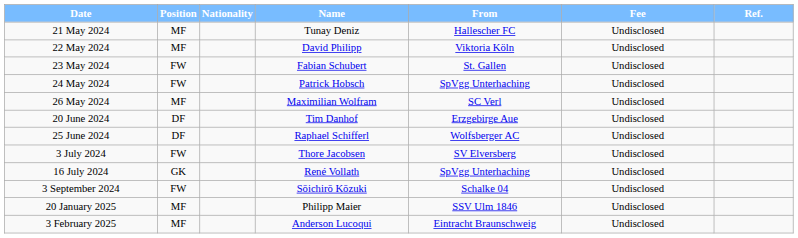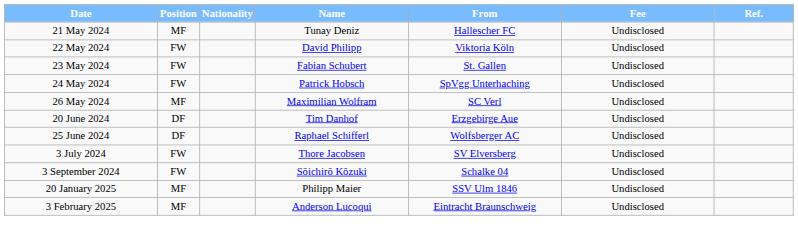22 May 2024 | Position: MF -> FW
- row: 16 July 2024 | GK | René Vollath | SpVgg Unterhaching | Undisclosed
